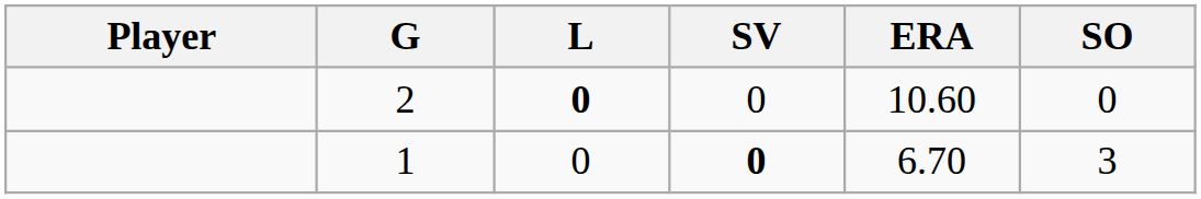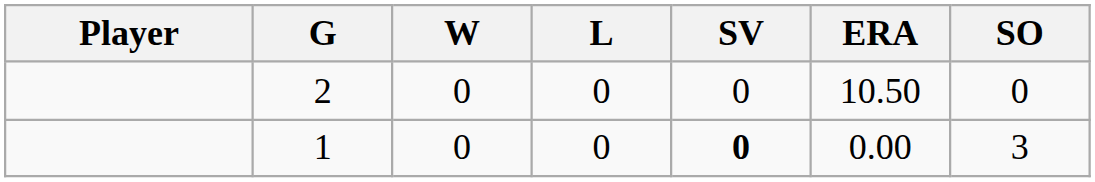+ column: W | 0 | 0
2 | L: bold -> normal
2 | ERA: 10.60 -> 10.50
1 | ERA: 6.70 -> 0.00
